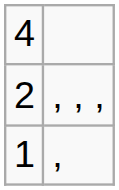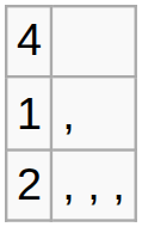rows swapped: 2 <-> 1
